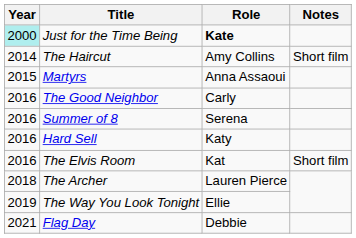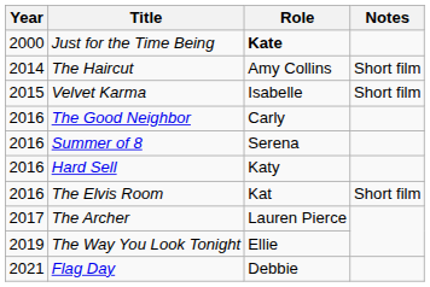Just for the Time Being | Year: paleturquoise background -> no background
+ row: 2015 | Velvet Karma | Isabelle | Short film
- row: 2015 | Martyrs | Anna Assaoui
The Archer | Year: 2018 -> 2017
